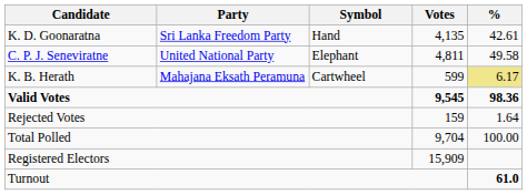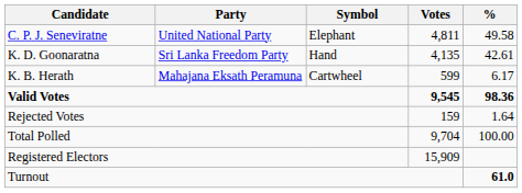rows swapped: C. P. J. Seneviratne <-> K. D. Goonaratna
K. B. Herath | %: khaki background -> no background
